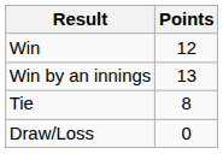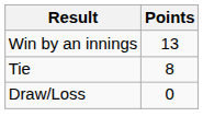- row: Win | 12
